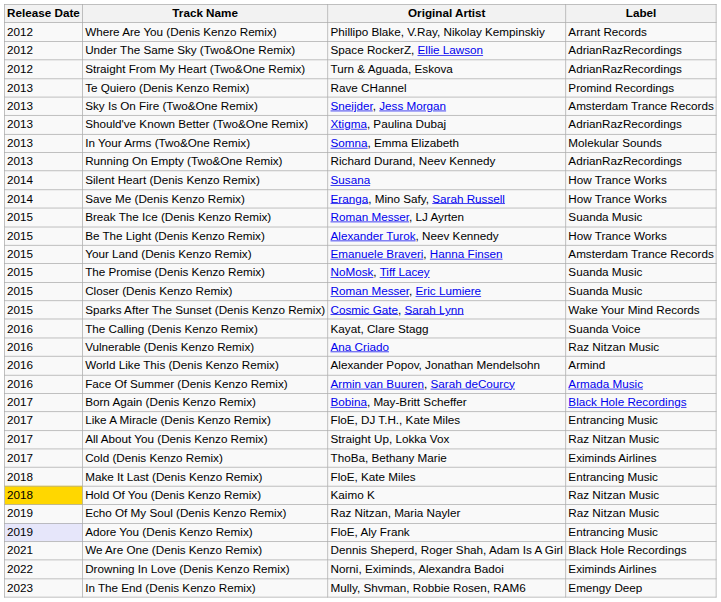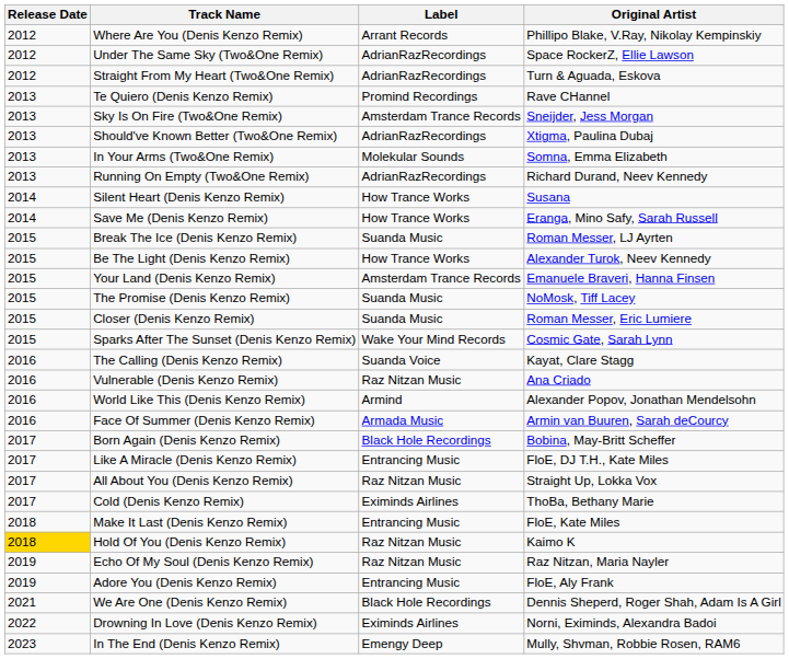columns swapped: Original Artist <-> Label
Adore You (Denis Kenzo Remix) | Release Date: lavender background -> no background
